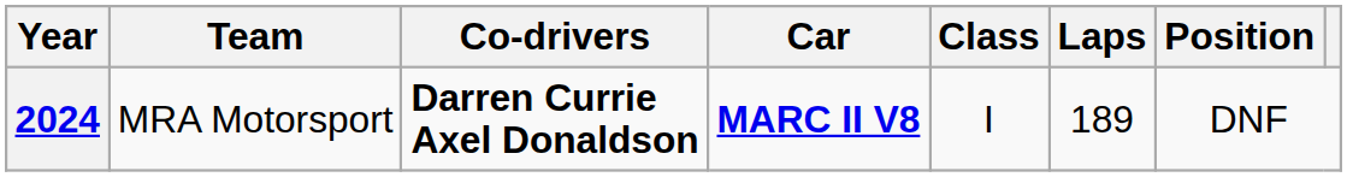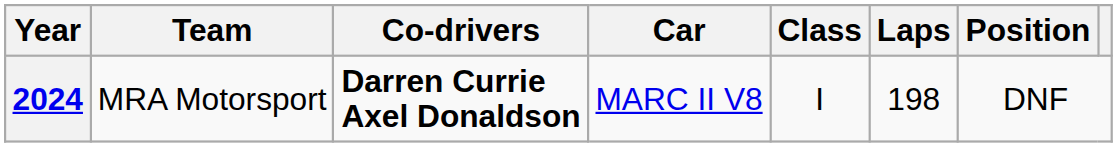2024 | Car: bold -> normal
2024 | Laps: 189 -> 198
